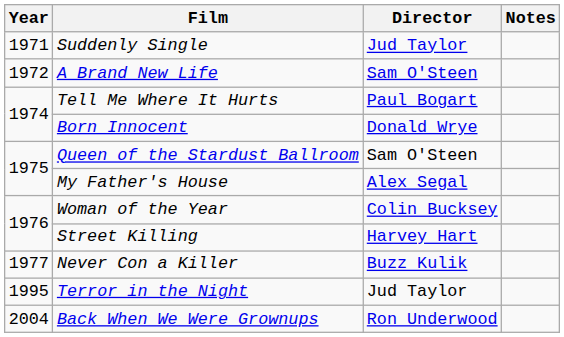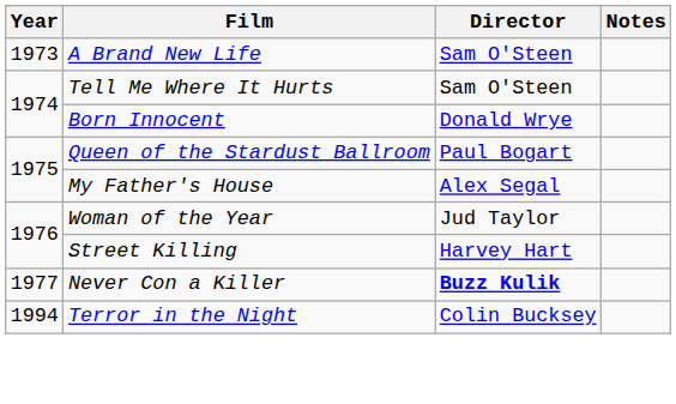- row: 1971 | Suddenly Single | Jud Taylor
A Brand New Life | Year: 1972 -> 1973
Tell Me Where It Hurts | Director: Paul Bogart -> Sam O'Steen
Queen of the Stardust Ballroom | Director: Sam O'Steen -> Paul Bogart
Woman of the Year | Director: Colin Bucksey -> Jud Taylor
Never Con a Killer | Director: normal -> bold
Terror in the Night | Year: 1995 -> 1994
Terror in the Night | Director: Jud Taylor -> Colin Bucksey
- row: 2004 | Back When We Were Grownups | Ron Underwood
